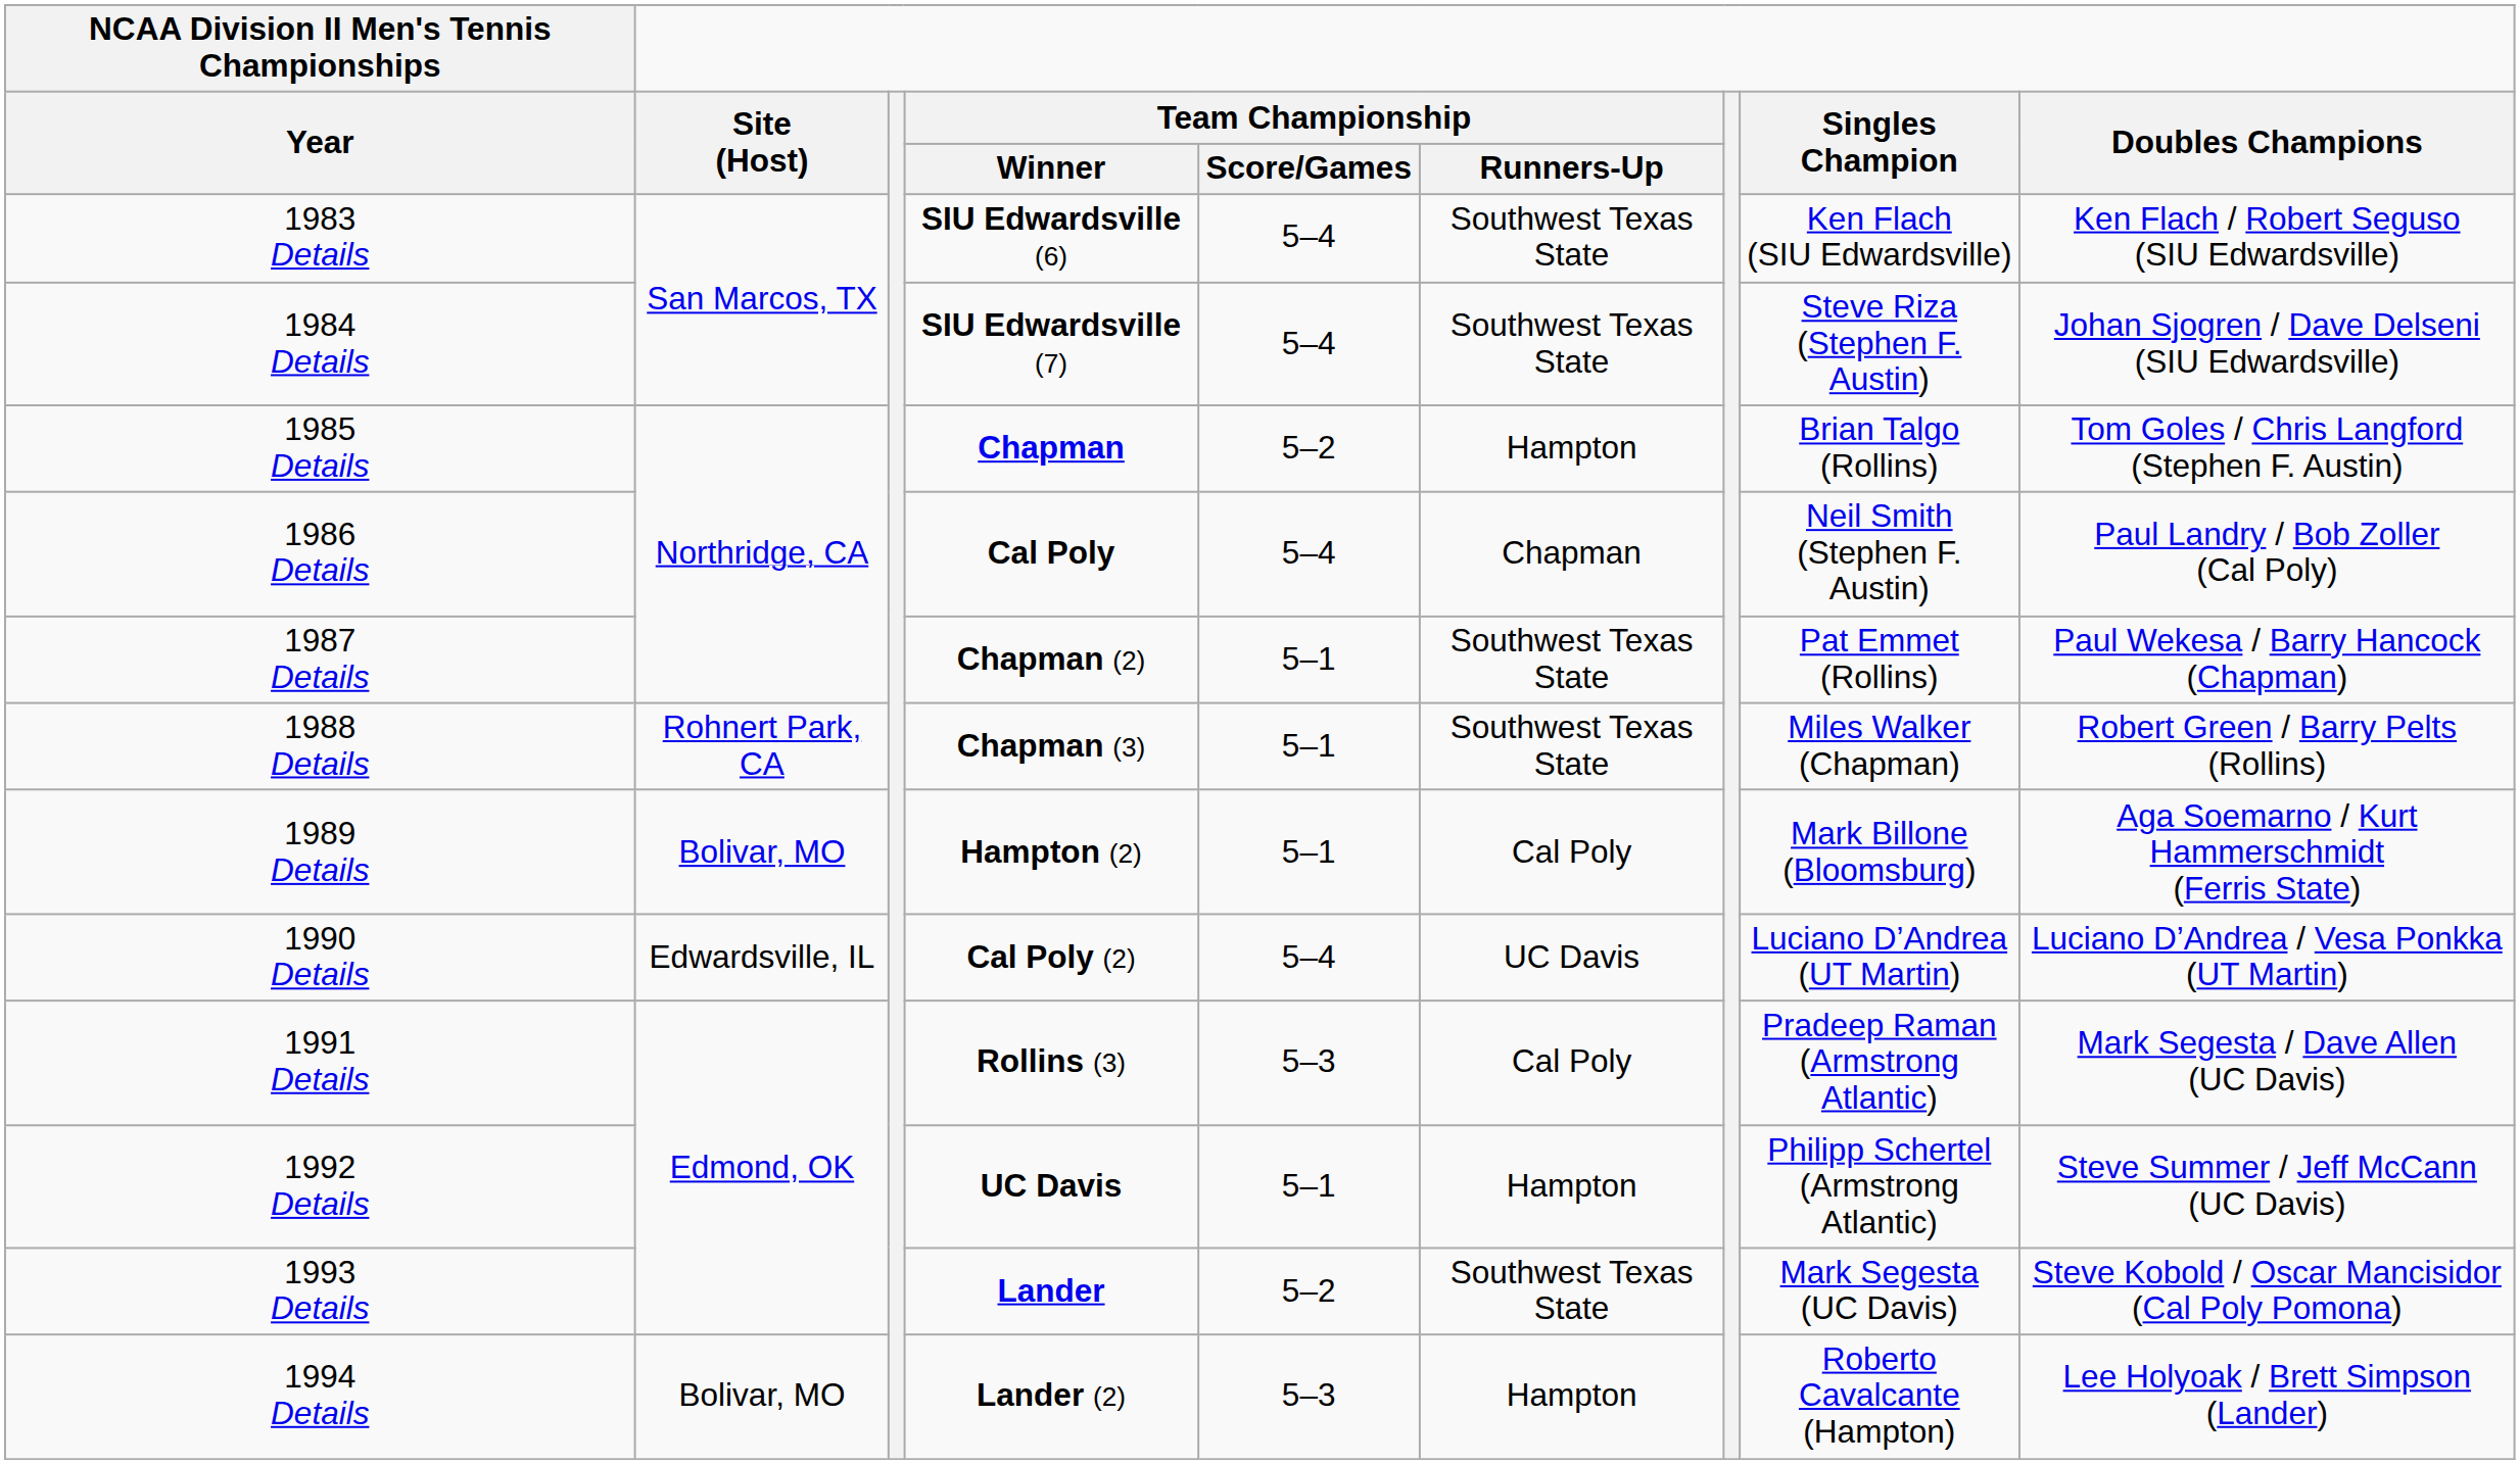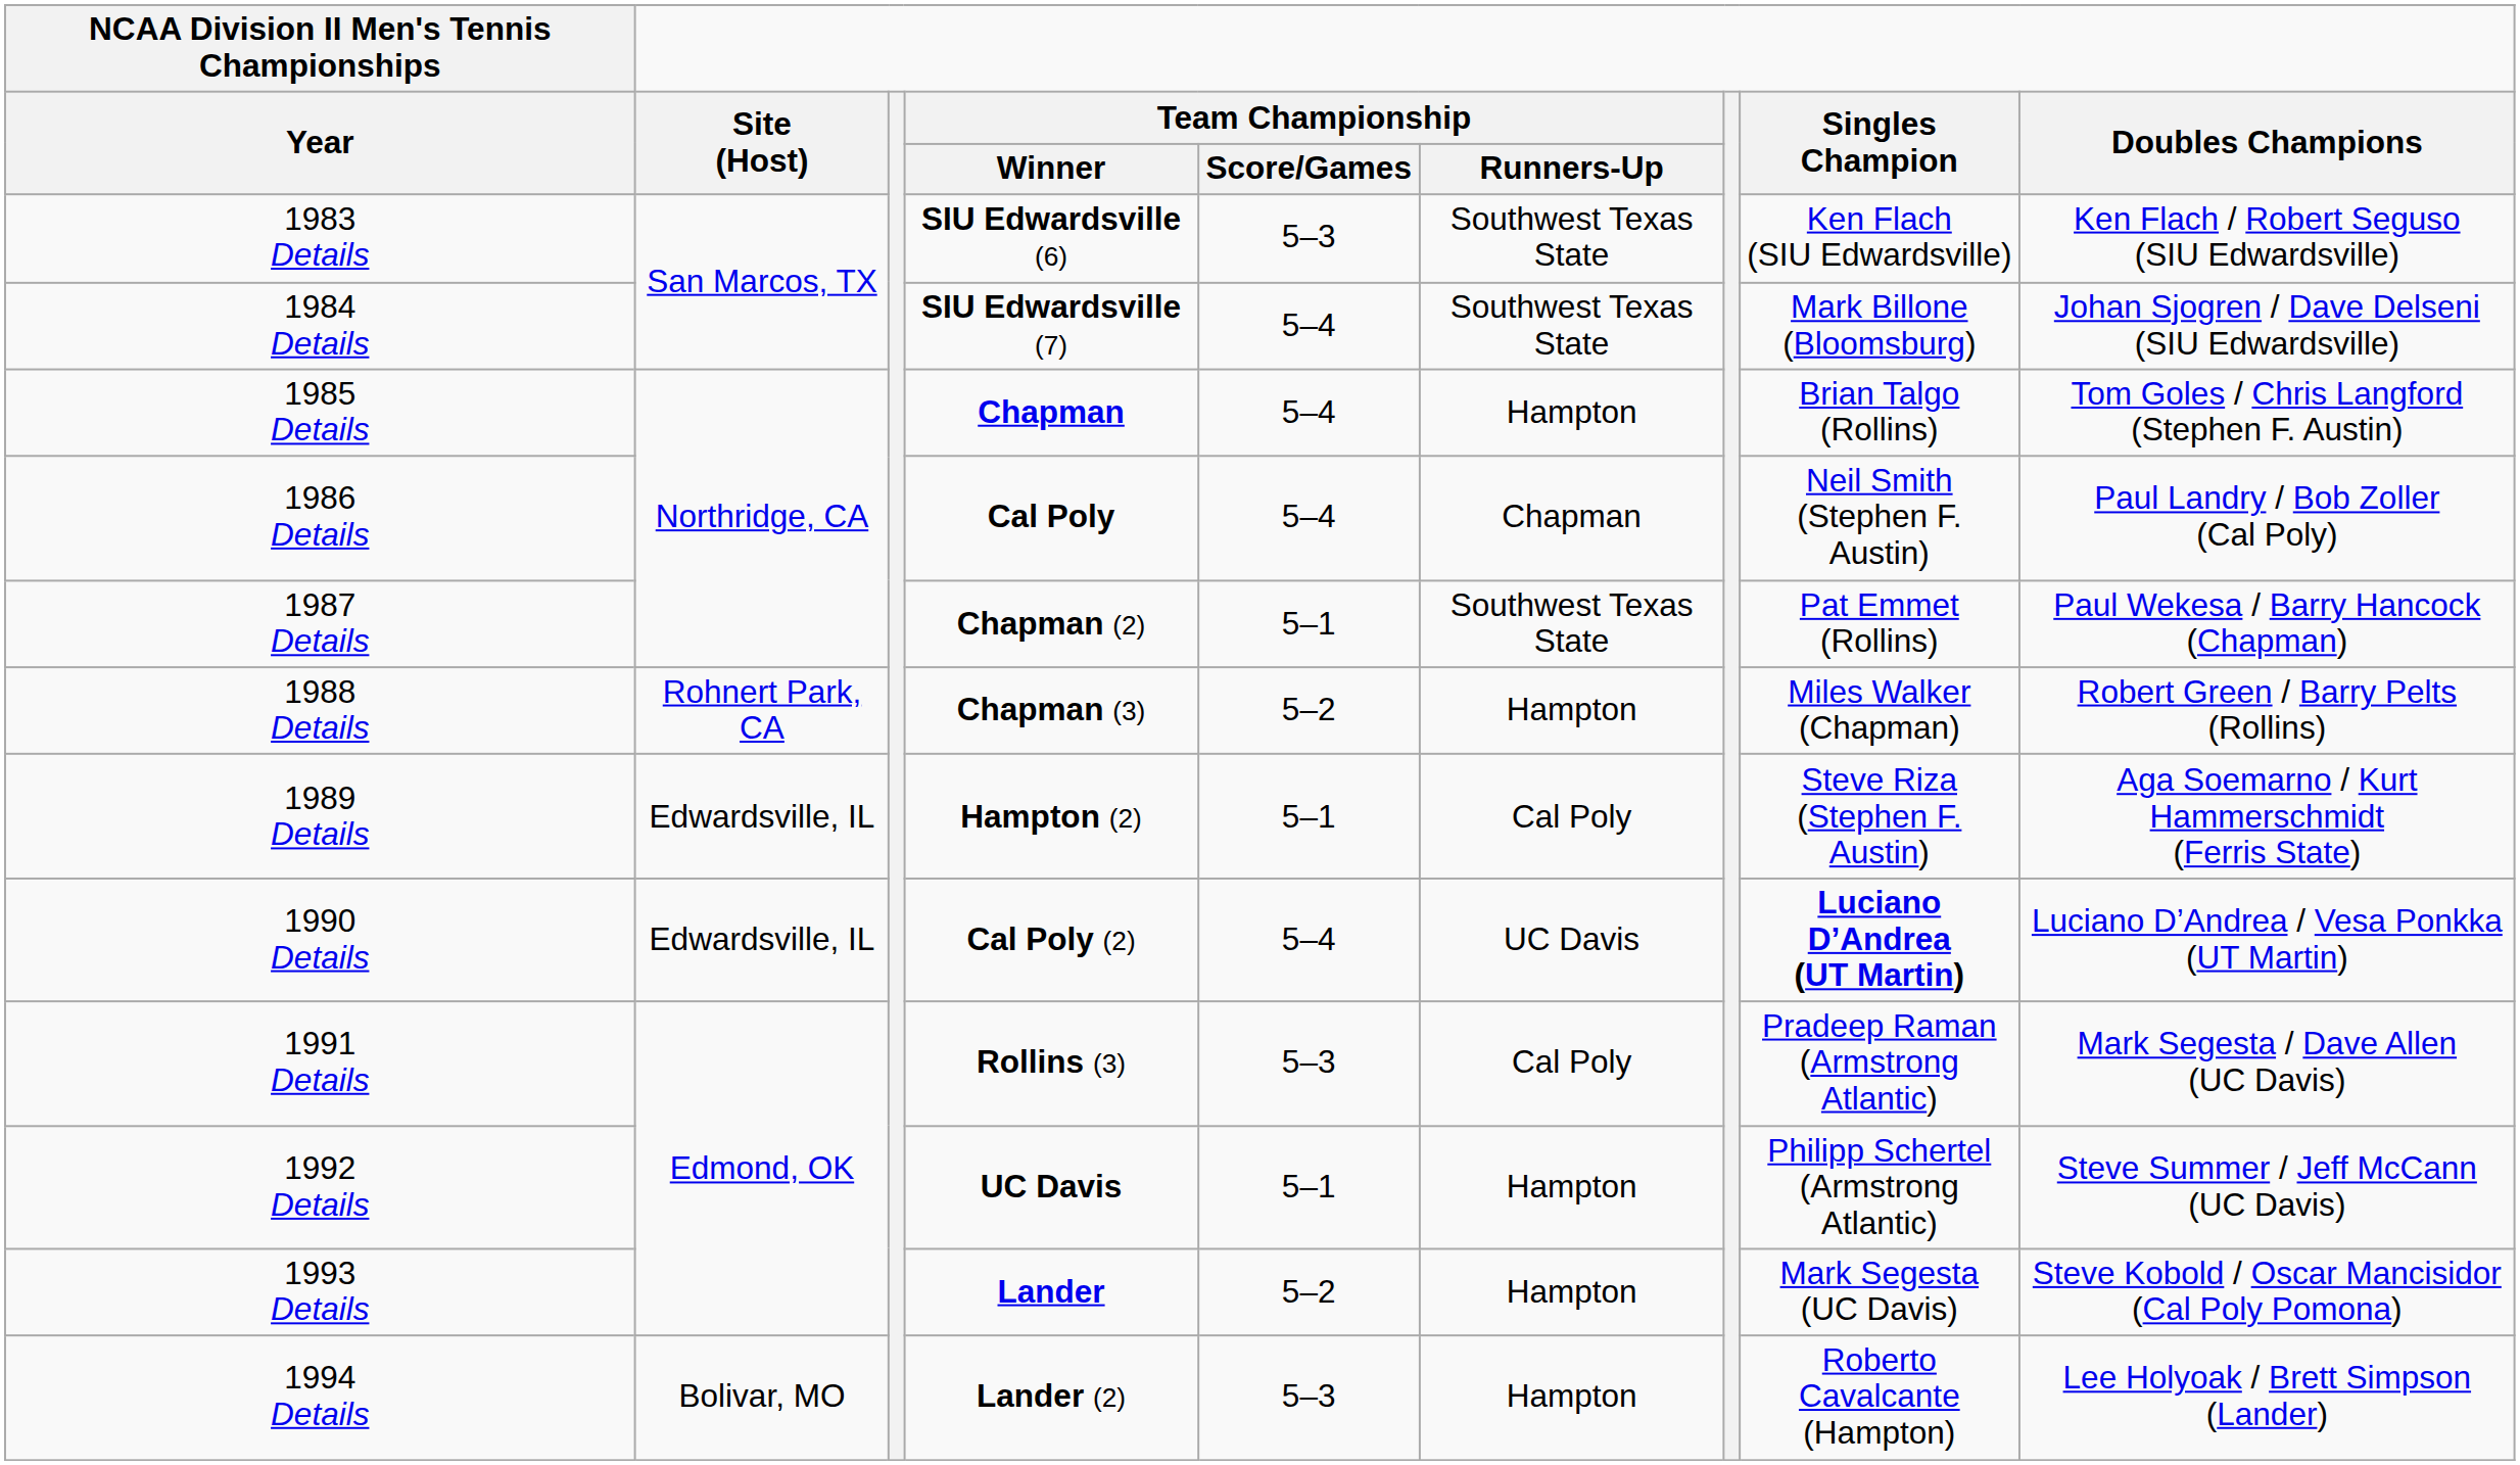1983 Details | Team Championship / Score/Games: 5–4 -> 5–3
1984 Details | Singles Champion: Steve Riza (Stephen F. Austin) -> Mark Billone (Bloomsburg)
1985 Details | Team Championship / Score/Games: 5–2 -> 5–4
1988 Details | Team Championship / Score/Games: 5–1 -> 5–2
1988 Details | Team Championship / Runners-Up: Southwest Texas State -> Hampton
1989 Details | Site (Host): Bolivar, MO -> Edwardsville, IL
1989 Details | Singles Champion: Mark Billone (Bloomsburg) -> Steve Riza (Stephen F. Austin)
1990 Details | Singles Champion: normal -> bold
1993 Details | Team Championship / Runners-Up: Southwest Texas State -> Hampton
